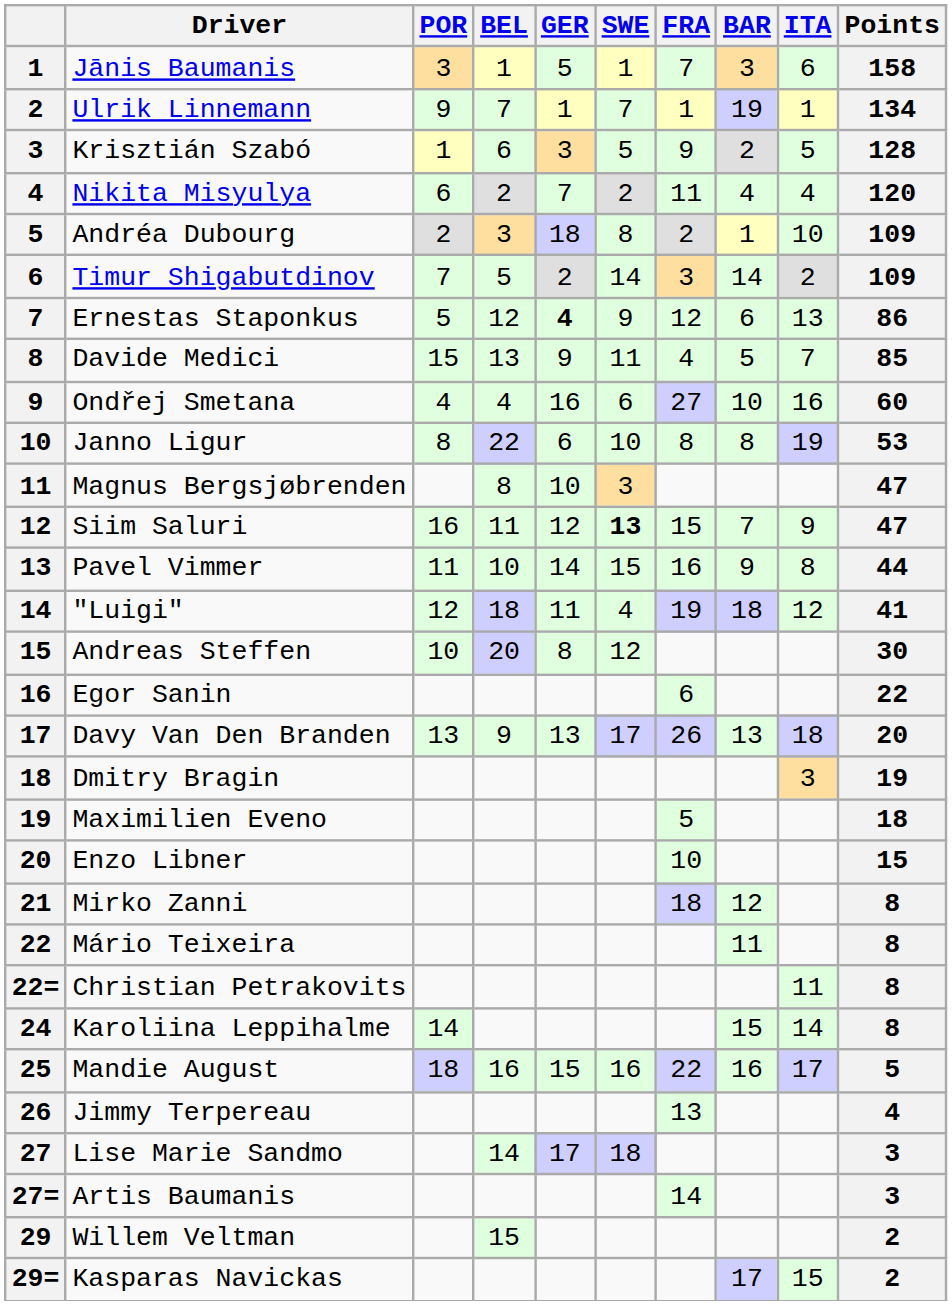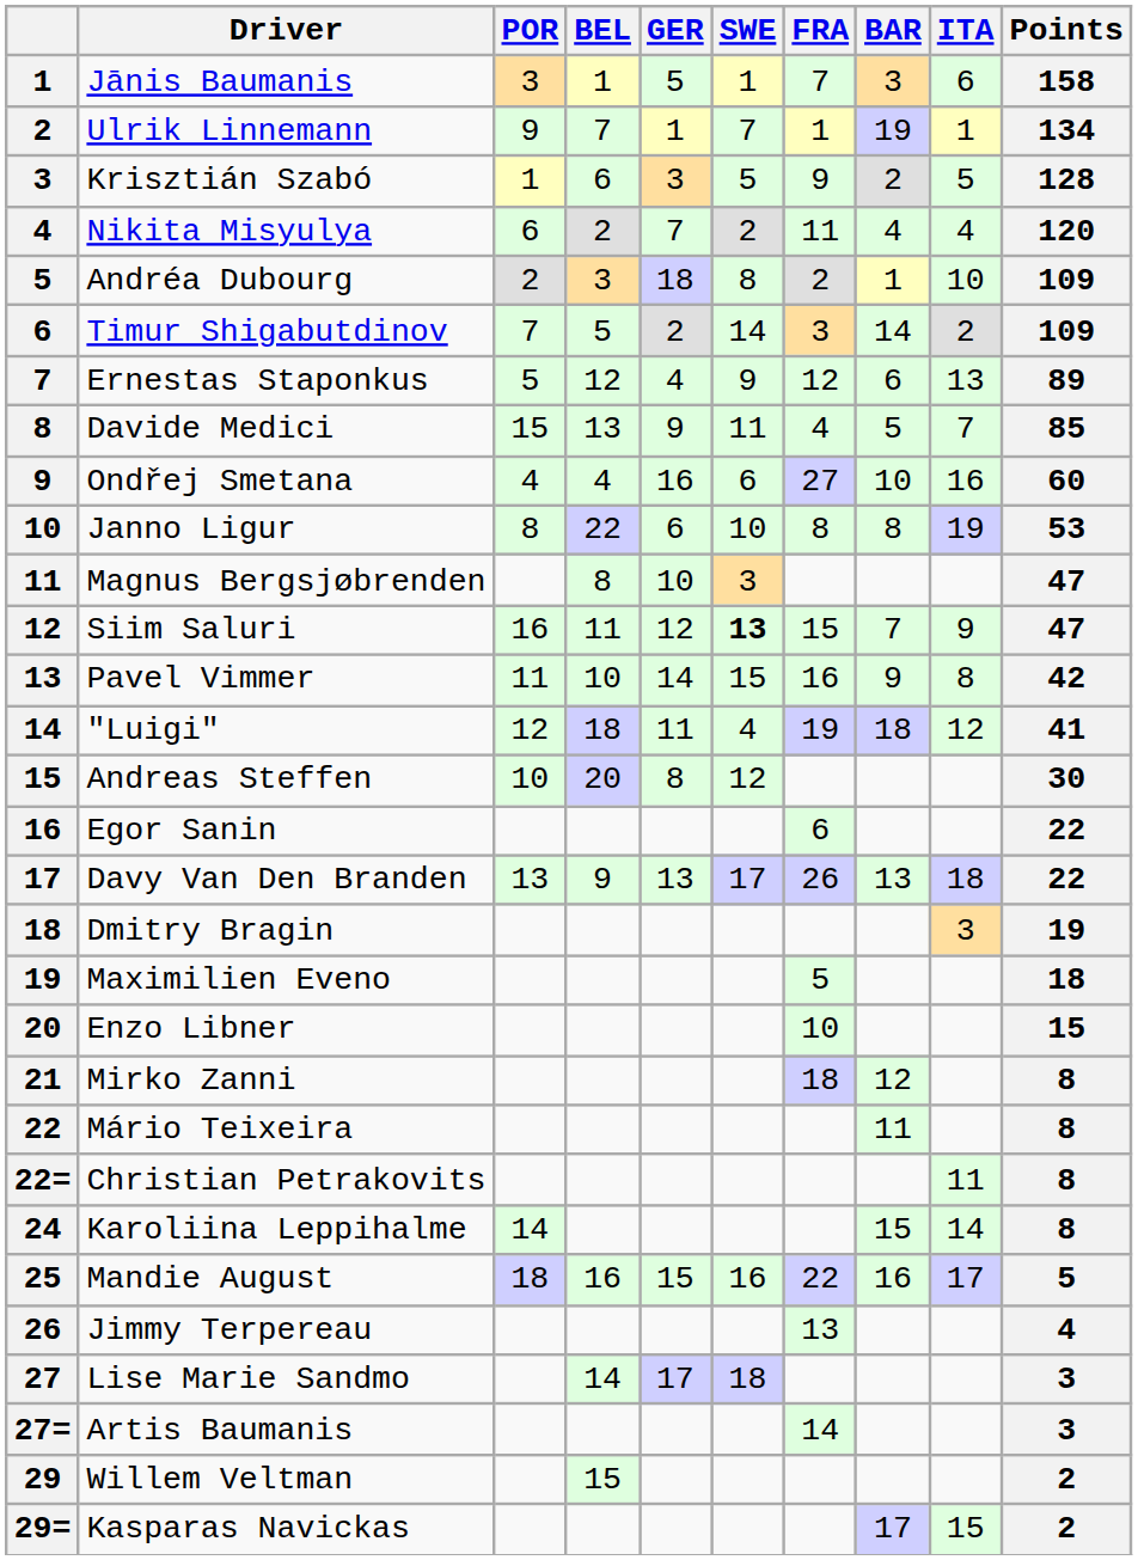Ernestas Staponkus | GER: bold -> normal
Ernestas Staponkus | Points: 86 -> 89
Pavel Vimmer | Points: 44 -> 42
Davy Van Den Branden | Points: 20 -> 22
